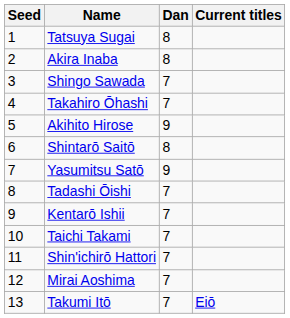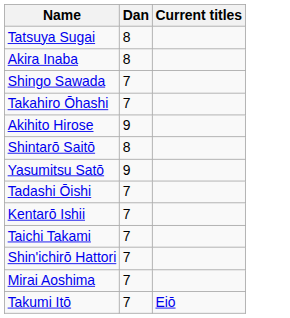- column: Seed | 1 | 2 | 3 | 4 | 5 | 6 | 7 | 8 | 9 | 10 | 11 | 12 | 13
